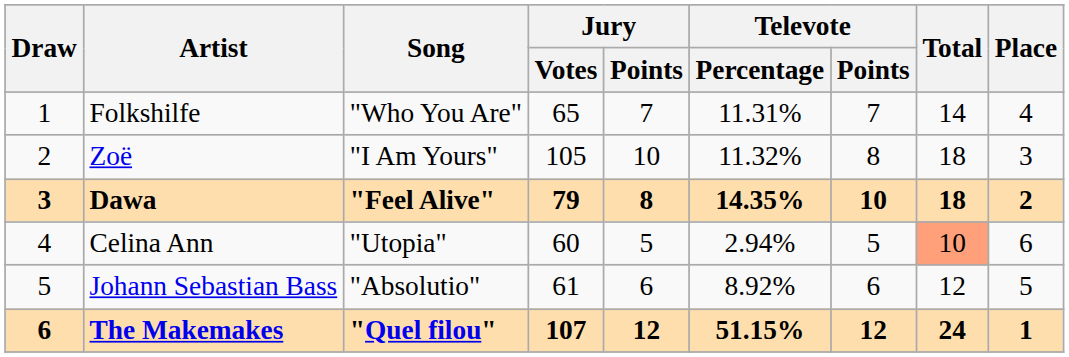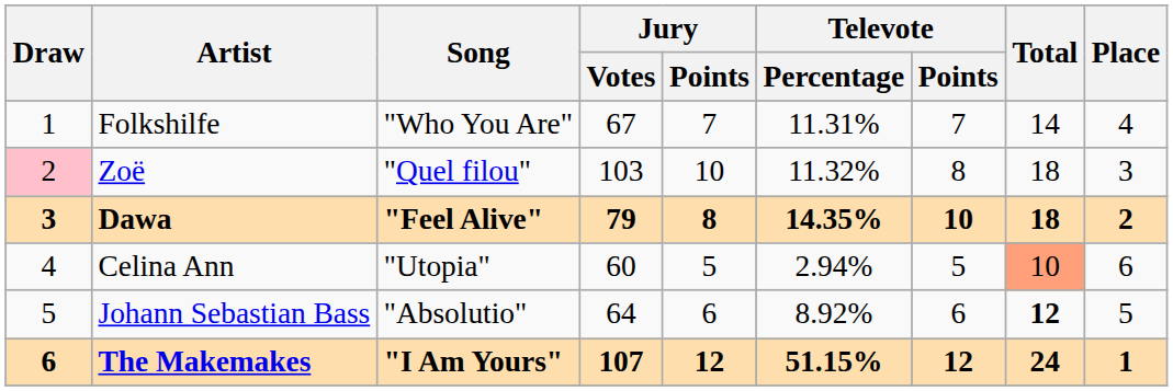Folkshilfe | Jury / Votes: 65 -> 67
Zoë | Draw: no background -> pink background
Zoë | Song: "I Am Yours" -> "Quel filou"
Zoë | Jury / Votes: 105 -> 103
Johann Sebastian Bass | Jury / Votes: 61 -> 64
Johann Sebastian Bass | Total: normal -> bold
The Makemakes | Song: "Quel filou" -> "I Am Yours"
